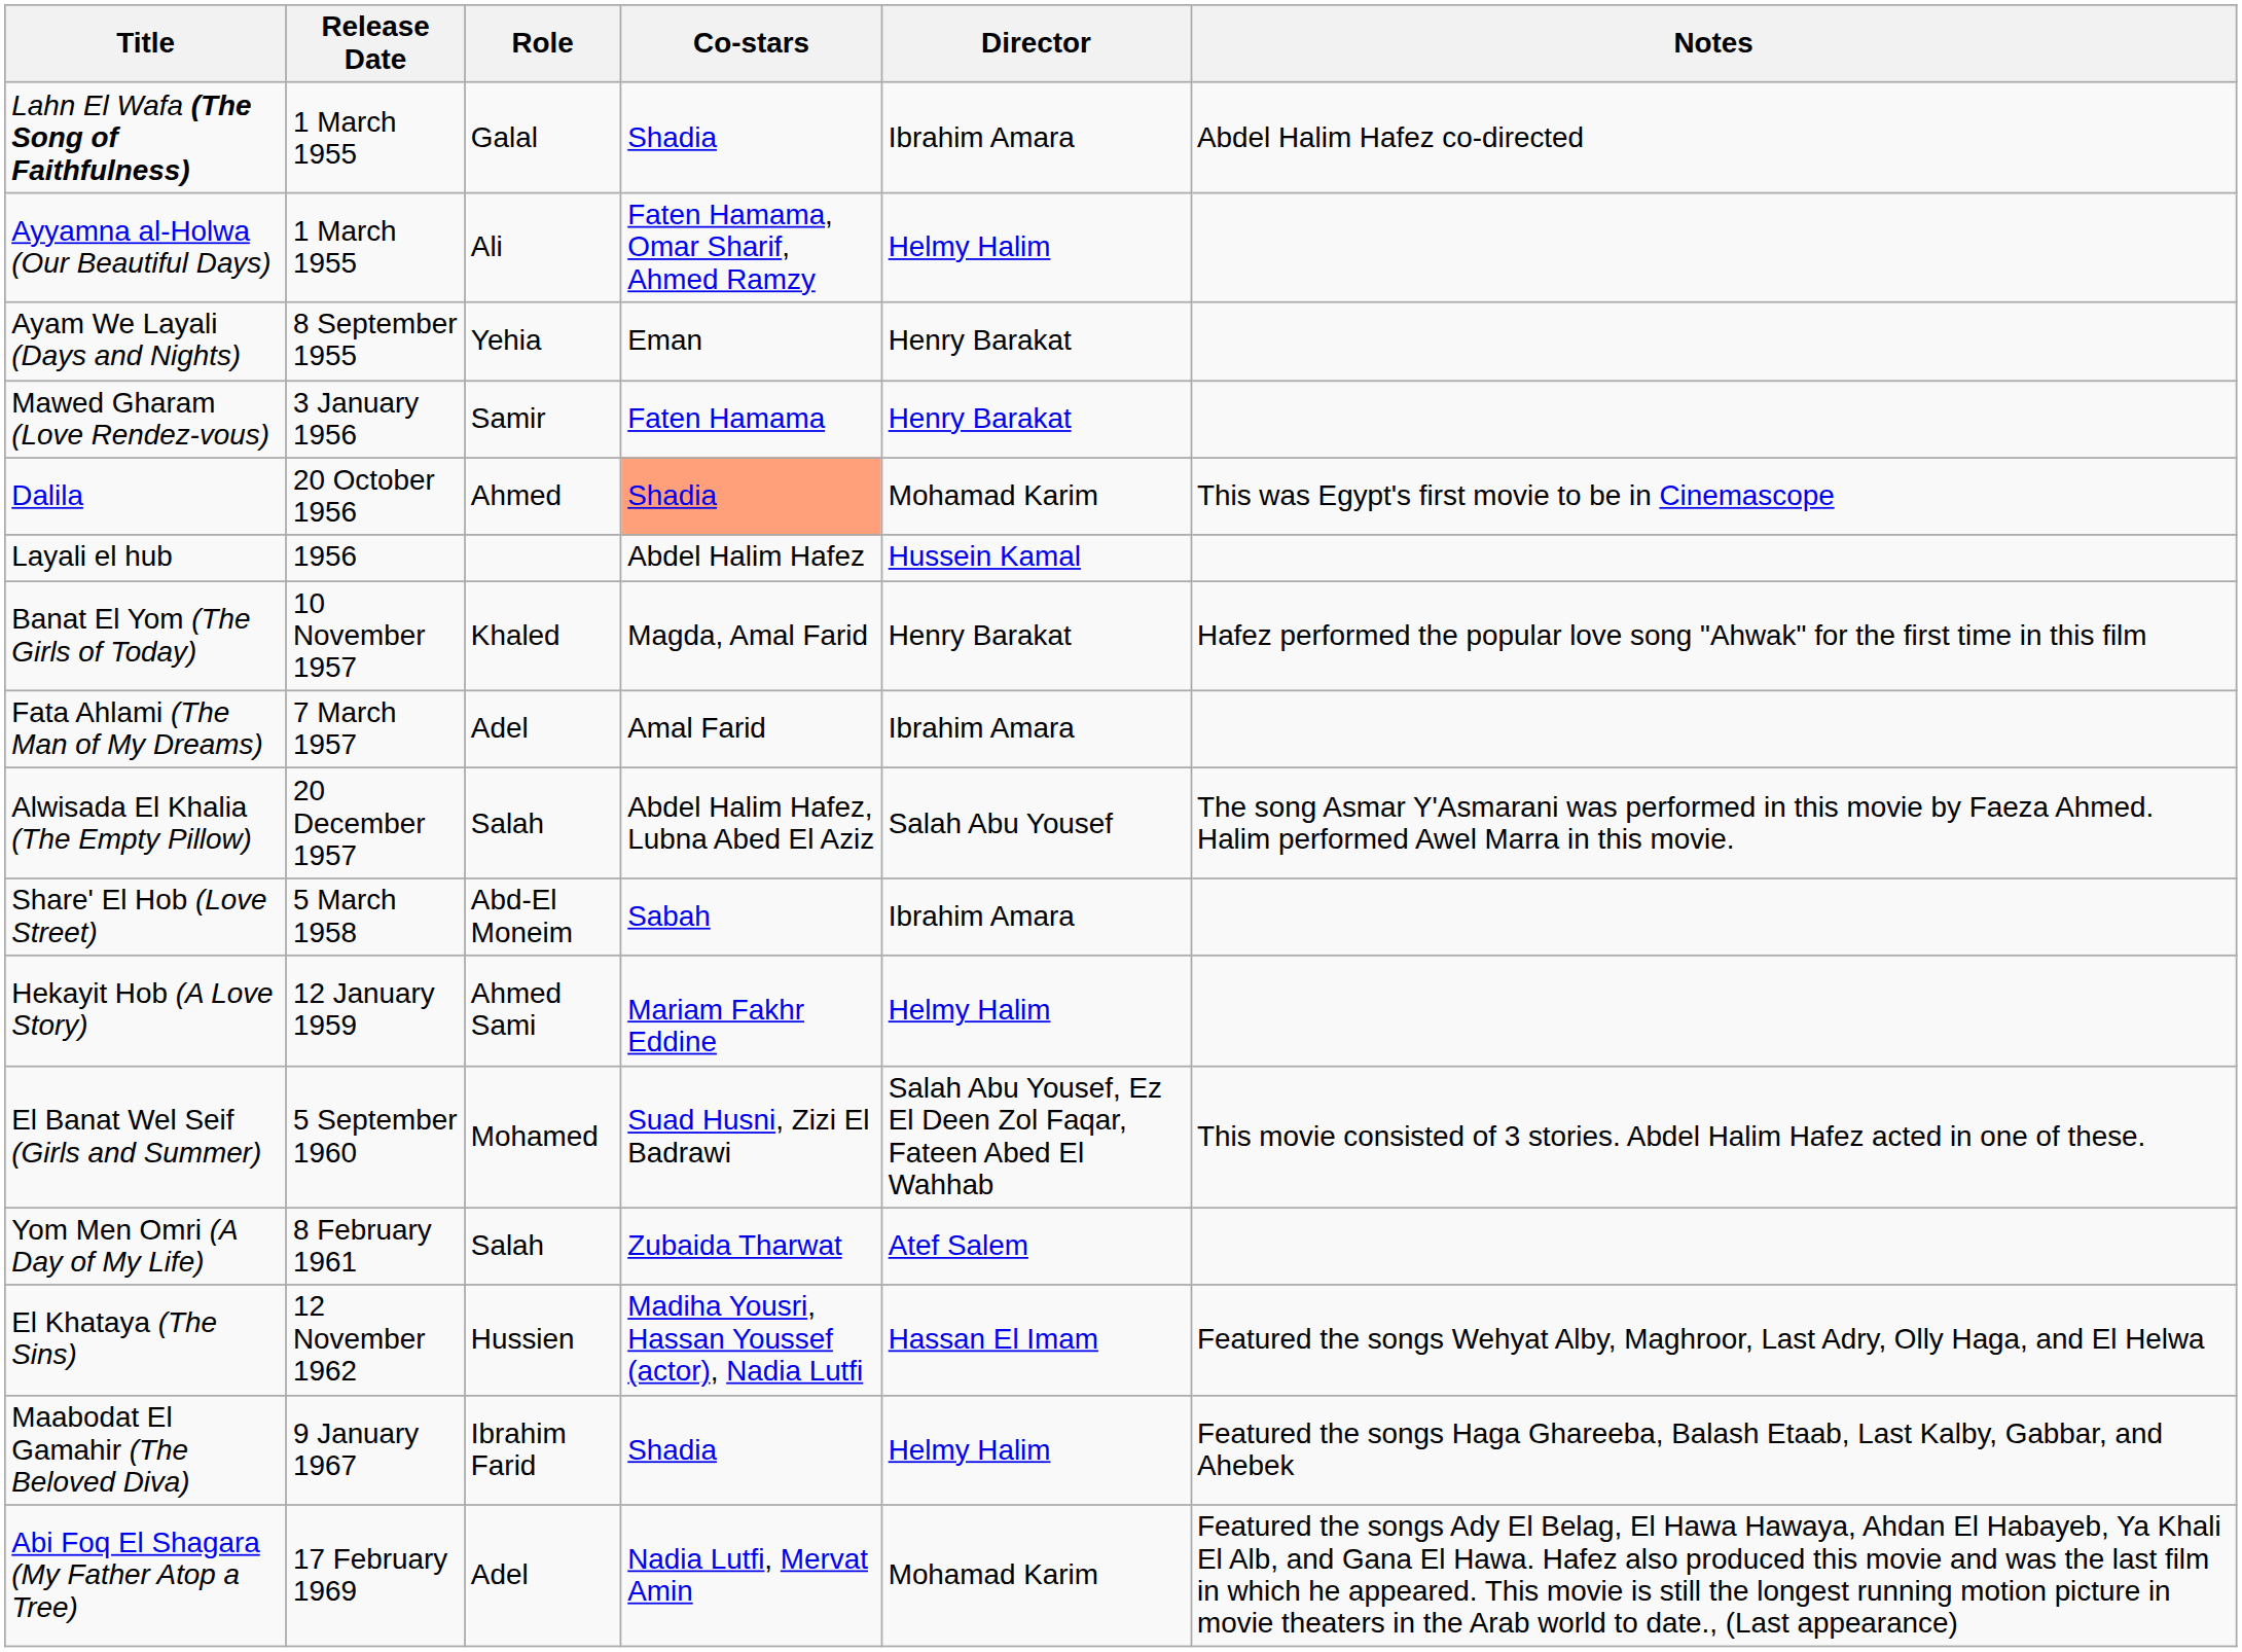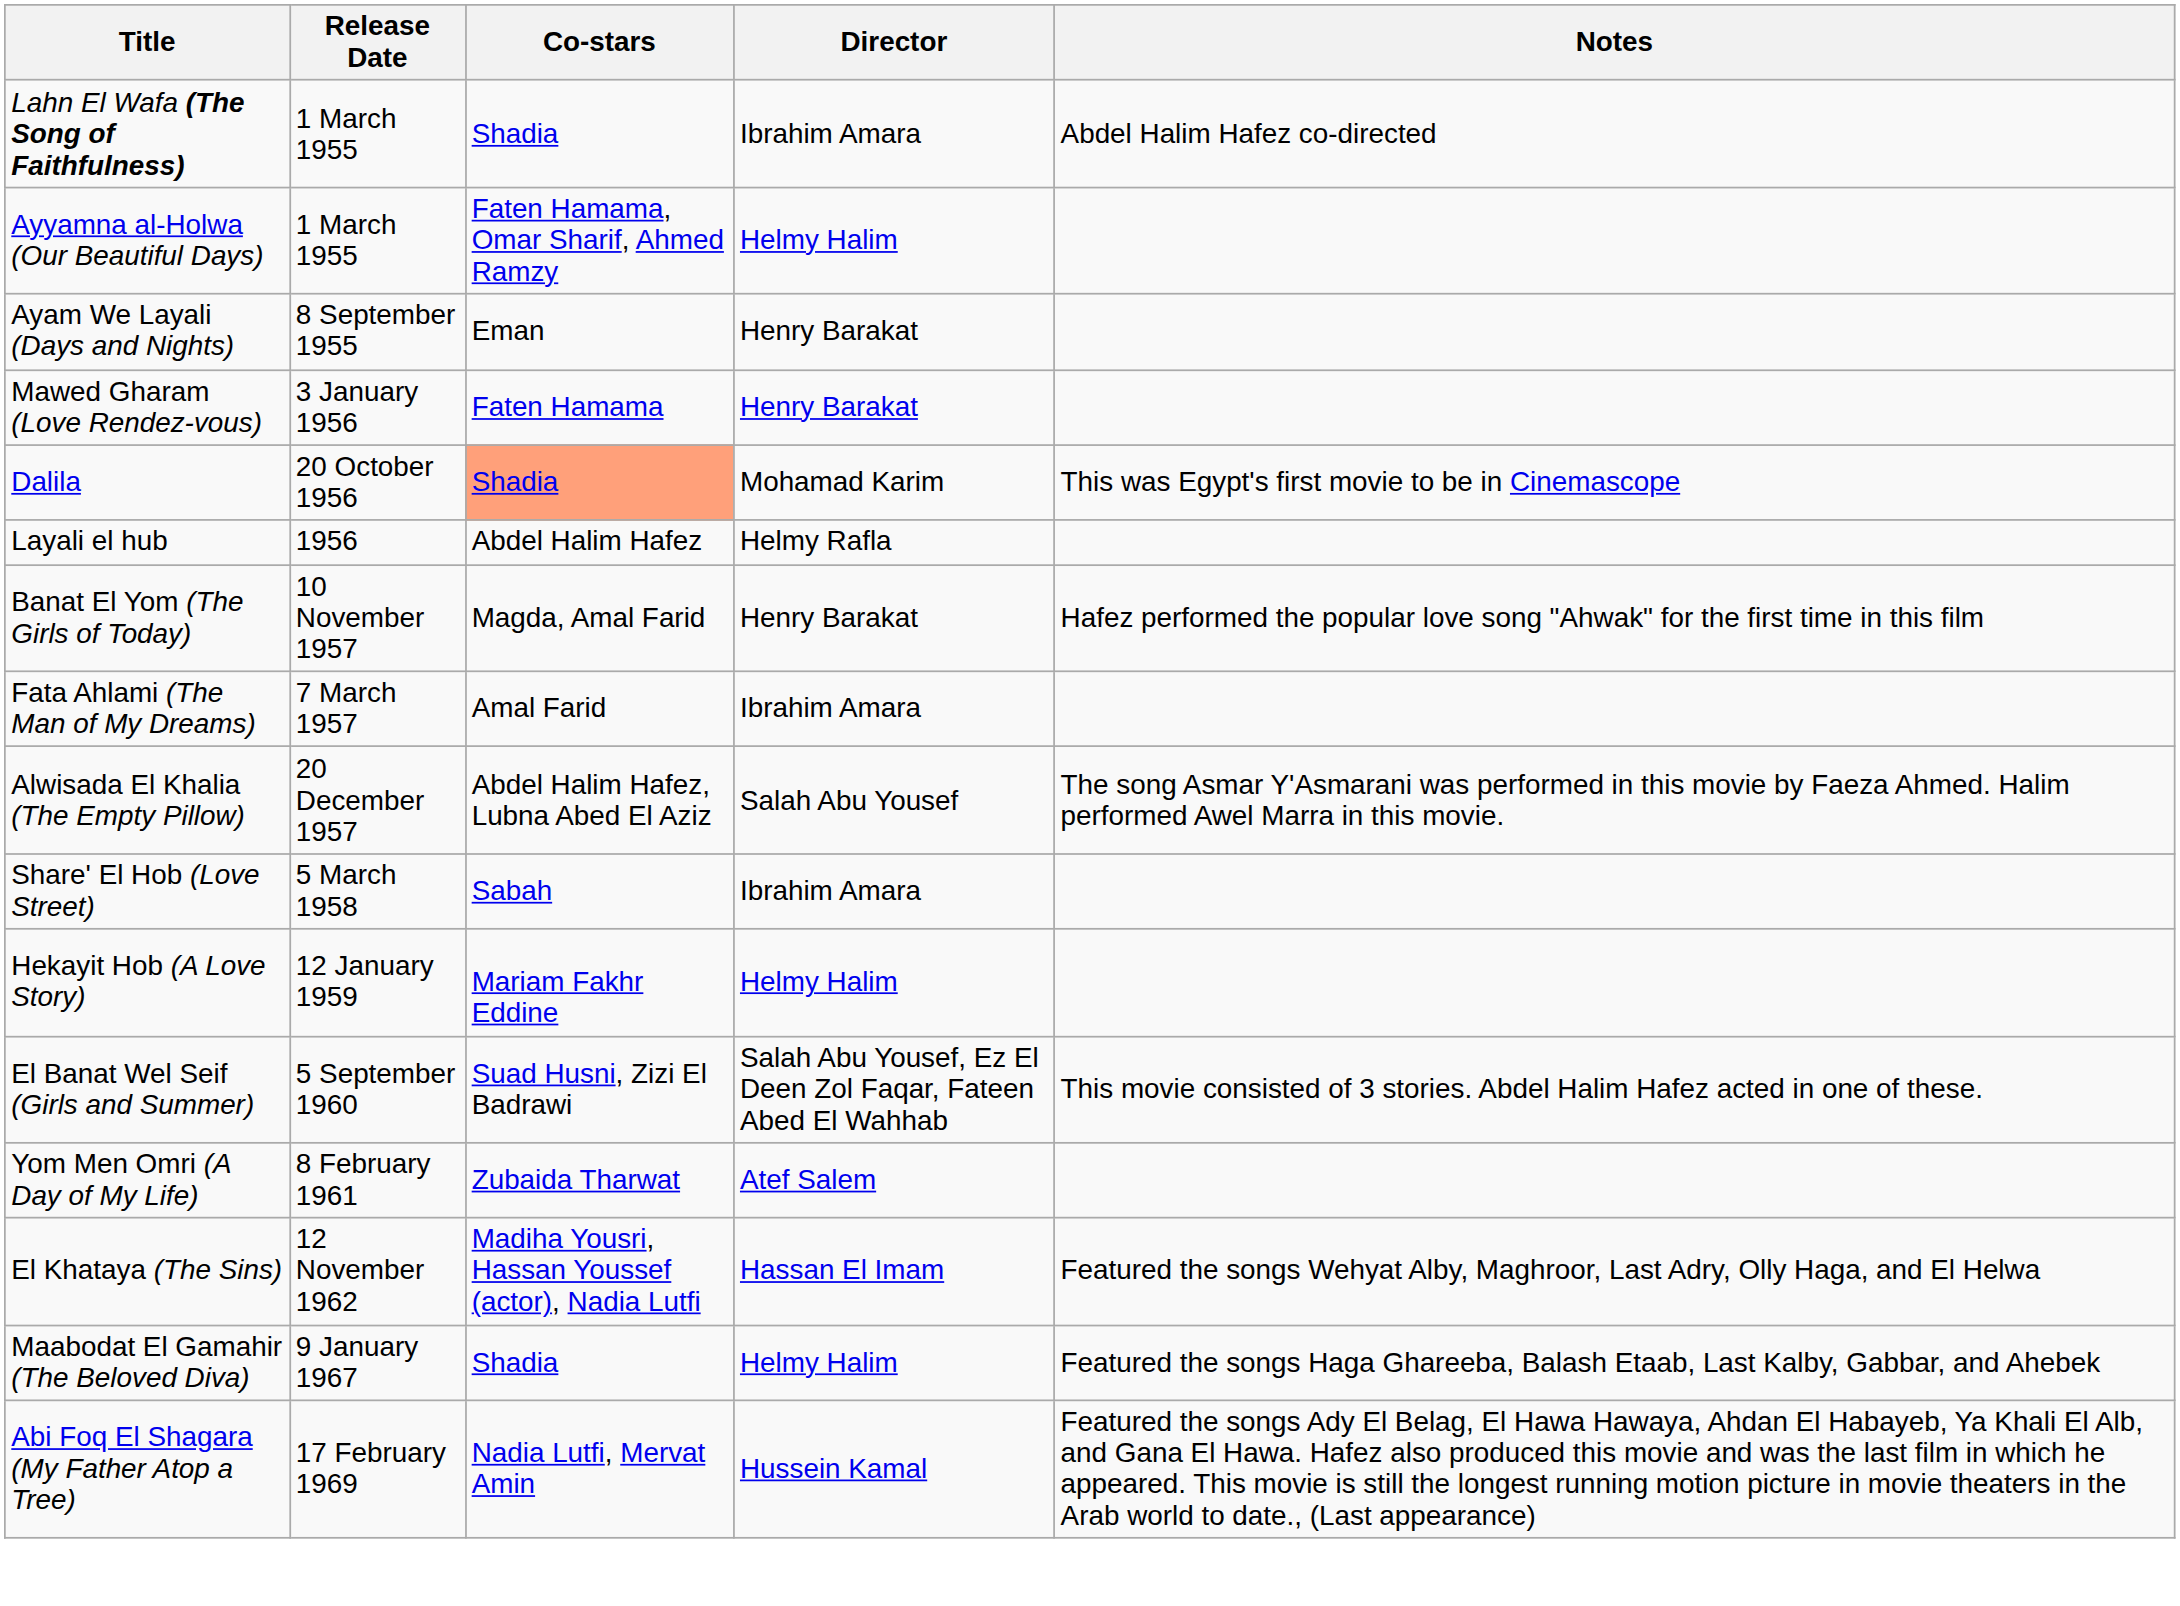- column: Role | Galal | Ali | Yehia | Samir | Ahmed | Khaled | Adel | Salah | Abd-El Moneim | Ahmed Sami | Mohamed | Salah | Hussien | Ibrahim Farid | Adel
Layali el hub | Director: Hussein Kamal -> Helmy Rafla
Abi Foq El Shagara (My Father Atop a Tree) | Director: Mohamad Karim -> Hussein Kamal
